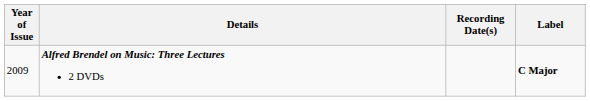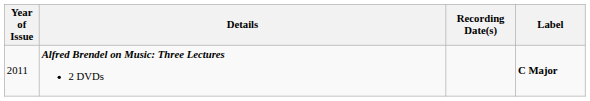Alfred Brendel on Music: Three Lectures 2 DVDs | Year of Issue: 2009 -> 2011
